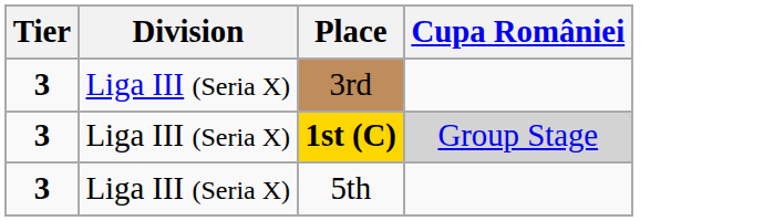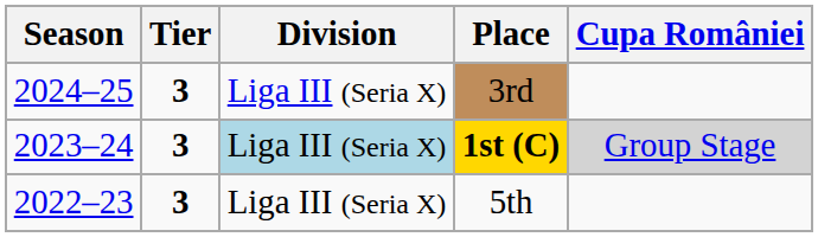+ column: Season | 2024–25 | 2023–24 | 2022–23
1st (C) | Division: no background -> lightblue background
